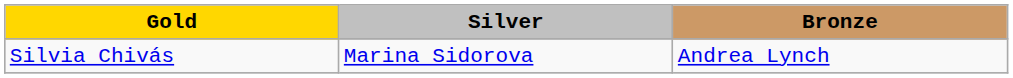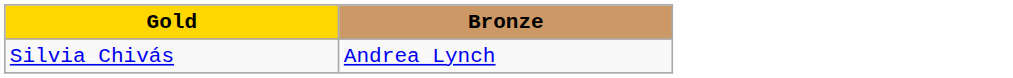- column: Silver | Marina Sidorova
